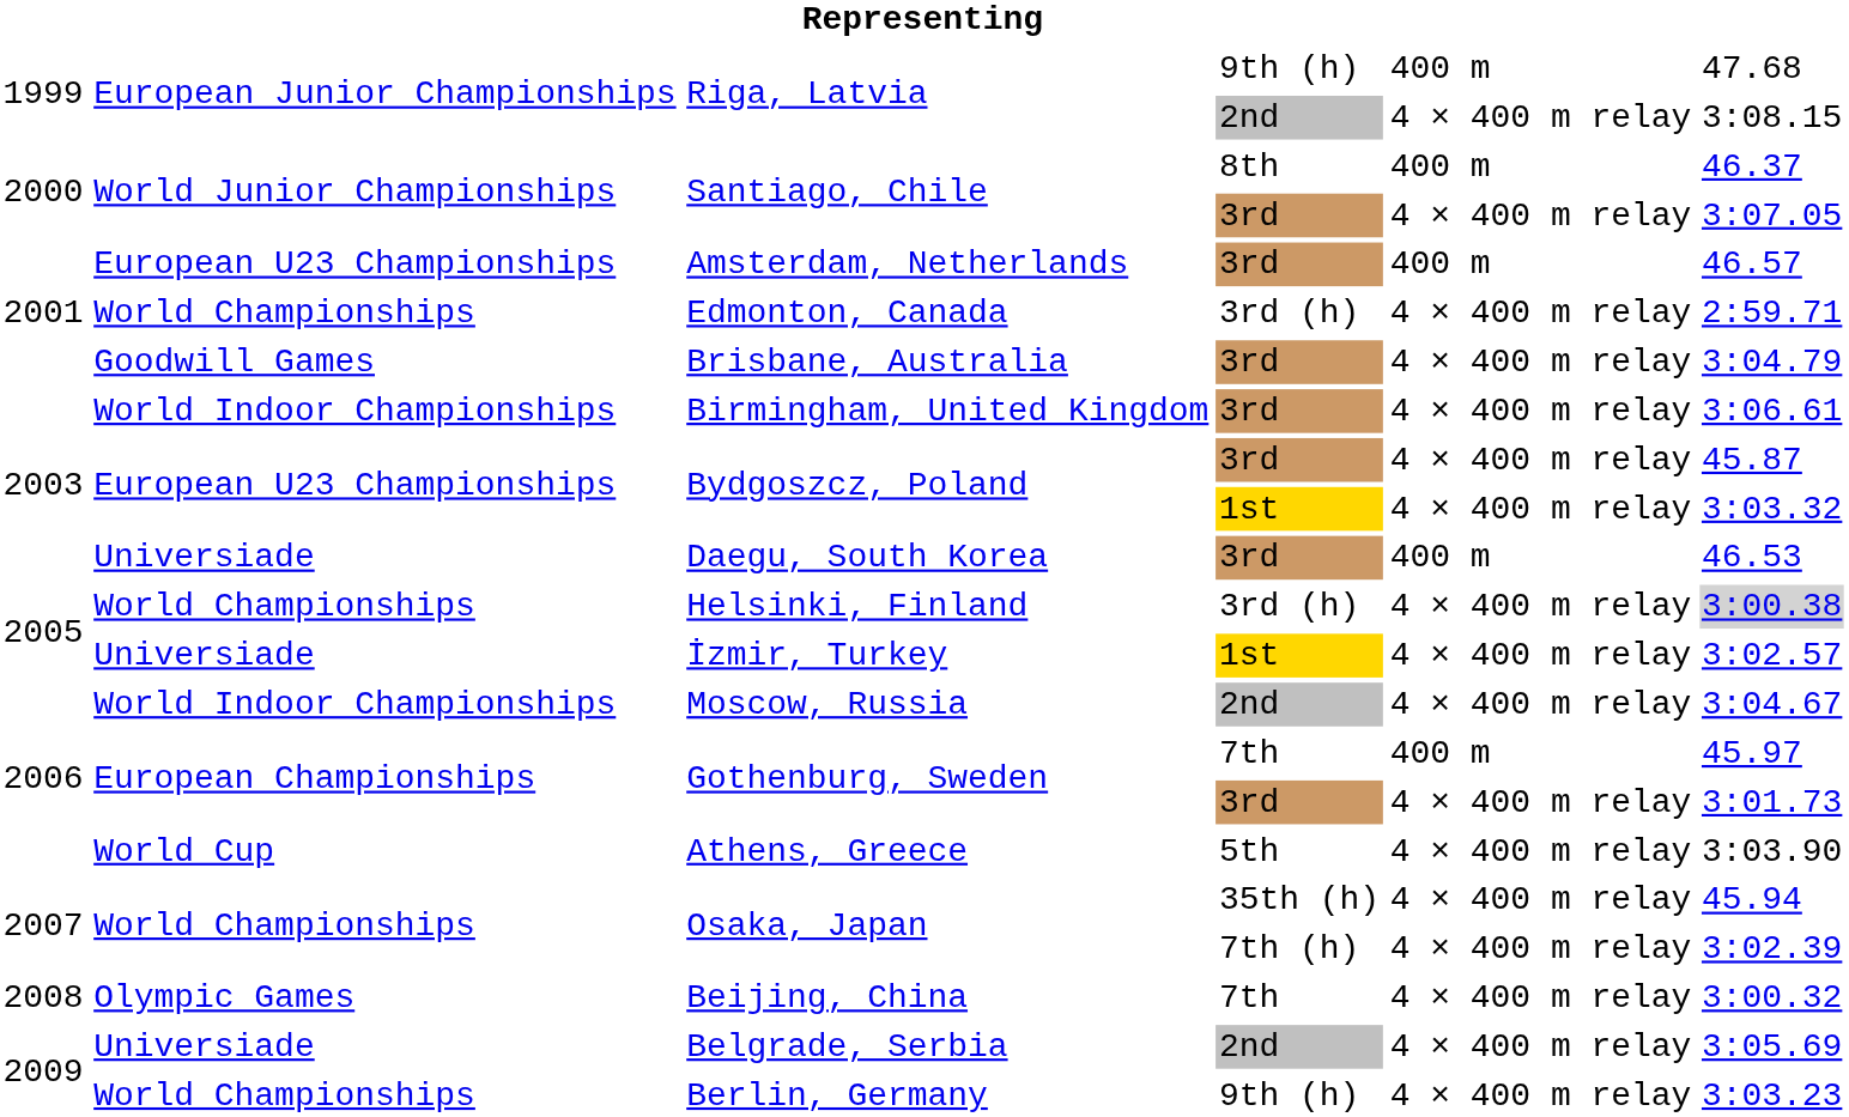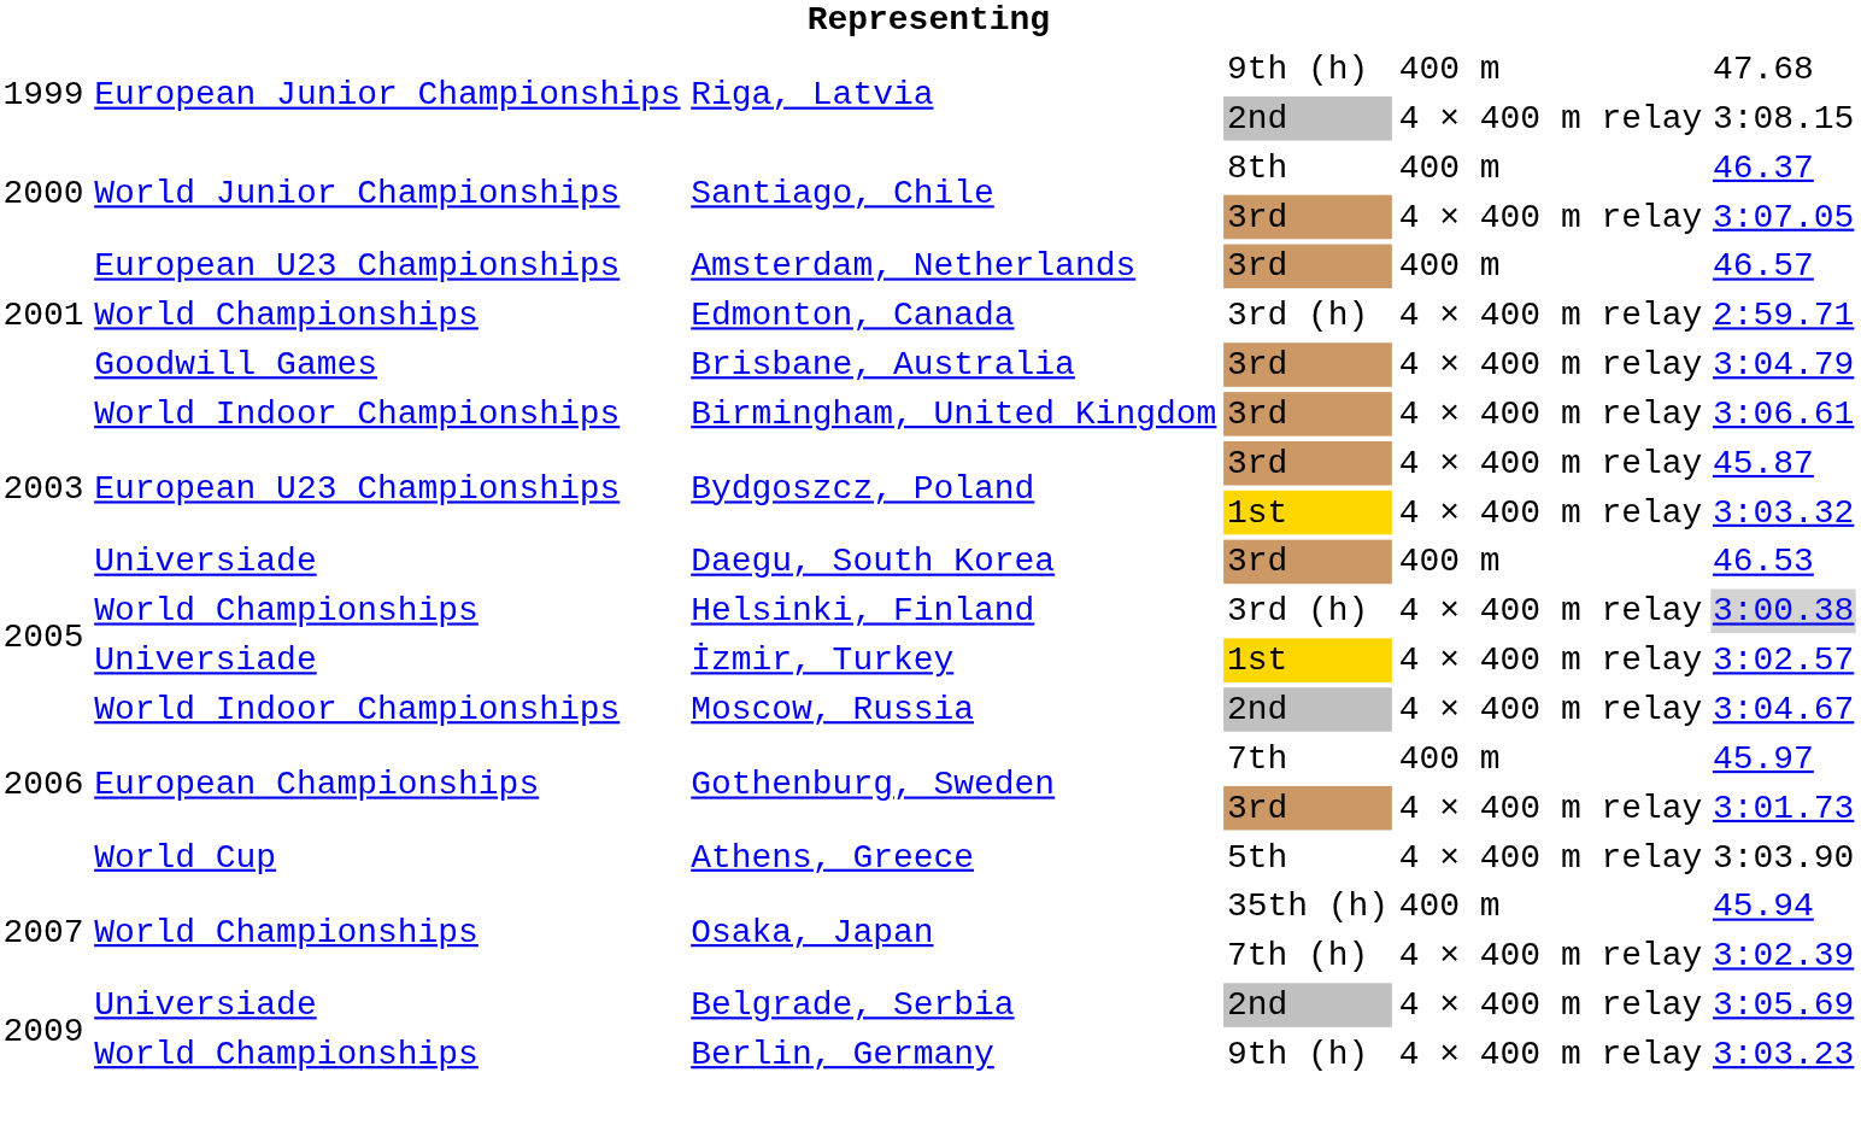Osaka, Japan / 35th (h) | column 5: 4 × 400 m relay -> 400 m
- row: 2008 | Olympic Games | Beijing, China | 7th | 4 × 400 m relay | 3:00.32
